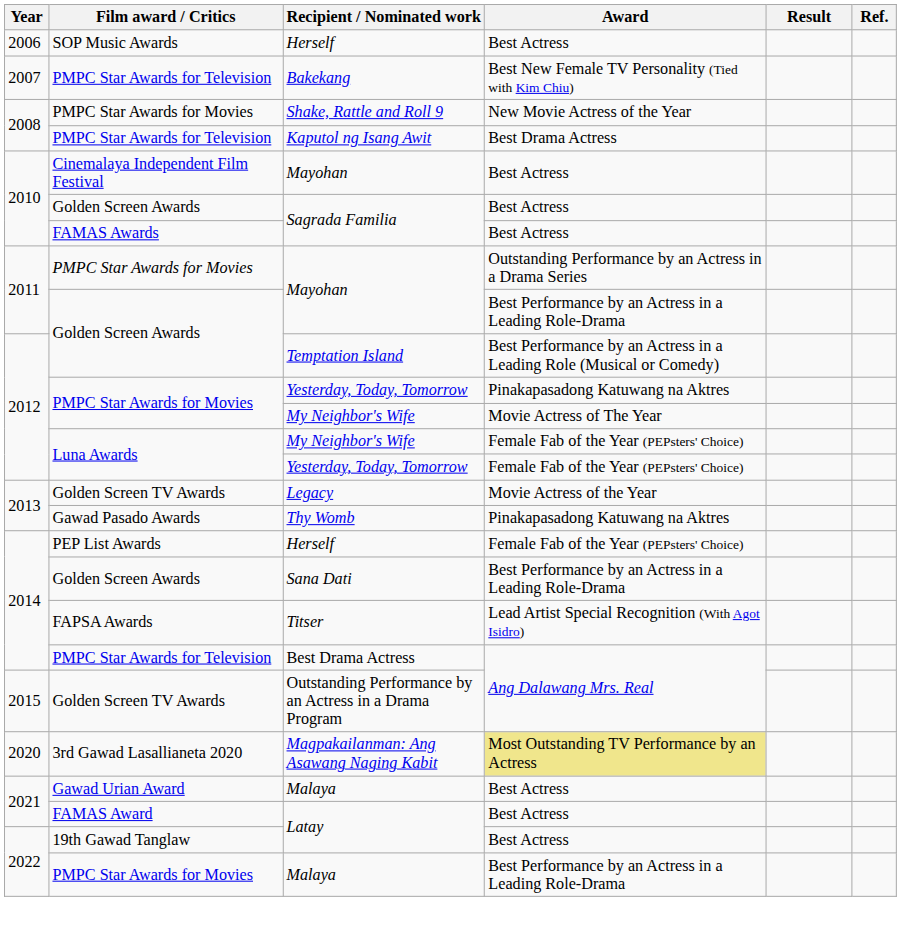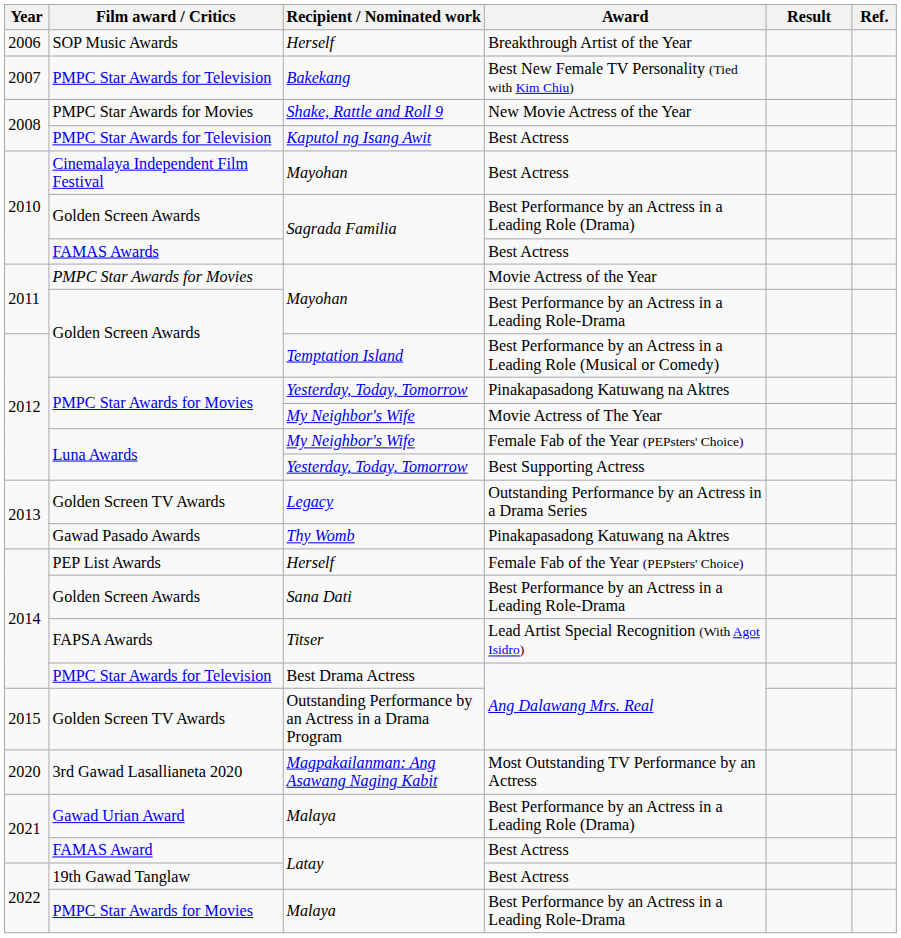SOP Music Awards / Herself | Award: Best Actress -> Breakthrough Artist of the Year
Kaputol ng Isang Awit | Award: Best Drama Actress -> Best Actress
Golden Screen Awards / Sagrada Familia | Award: Best Actress -> Best Performance by an Actress in a Leading Role (Drama)
PMPC Star Awards for Movies / Mayohan | Award: Outstanding Performance by an Actress in a Drama Series -> Movie Actress of the Year
Luna Awards / Yesterday, Today, Tomorrow | Award: Female Fab of the Year (PEPsters' Choice) -> Best Supporting Actress
Legacy | Award: Movie Actress of the Year -> Outstanding Performance by an Actress in a Drama Series
Magpakailanman: Ang Asawang Naging Kabit | Award: khaki background -> no background
Gawad Urian Award / Malaya | Award: Best Actress -> Best Performance by an Actress in a Leading Role (Drama)
